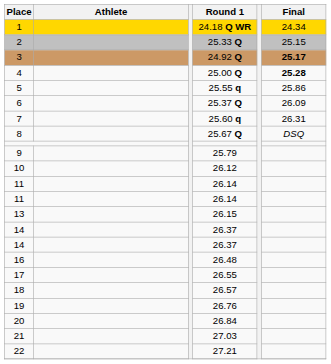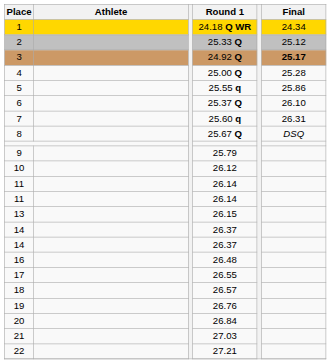2 | Final: 25.15 -> 25.12
4 | Final: bold -> normal
6 | Final: 26.09 -> 26.10
